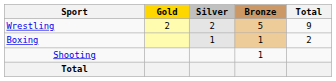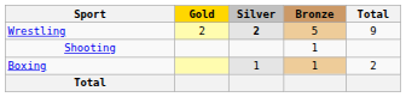Wrestling | Silver: normal -> bold
rows swapped: Boxing <-> Shooting
